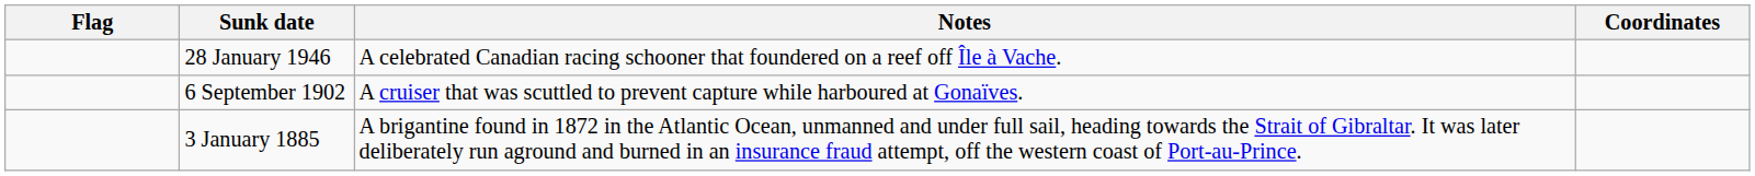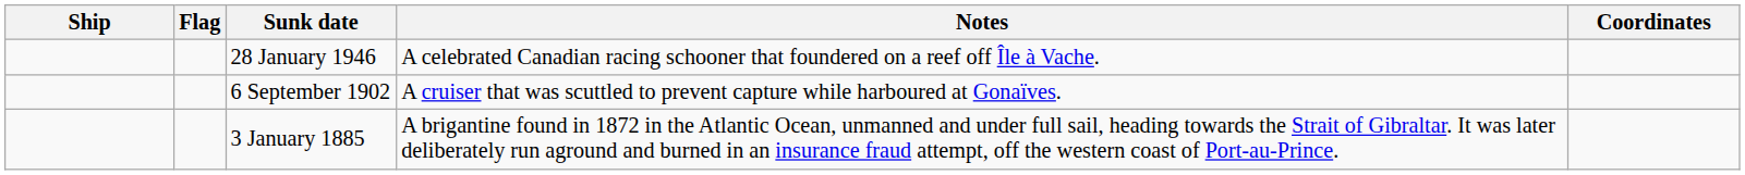+ column: Ship
